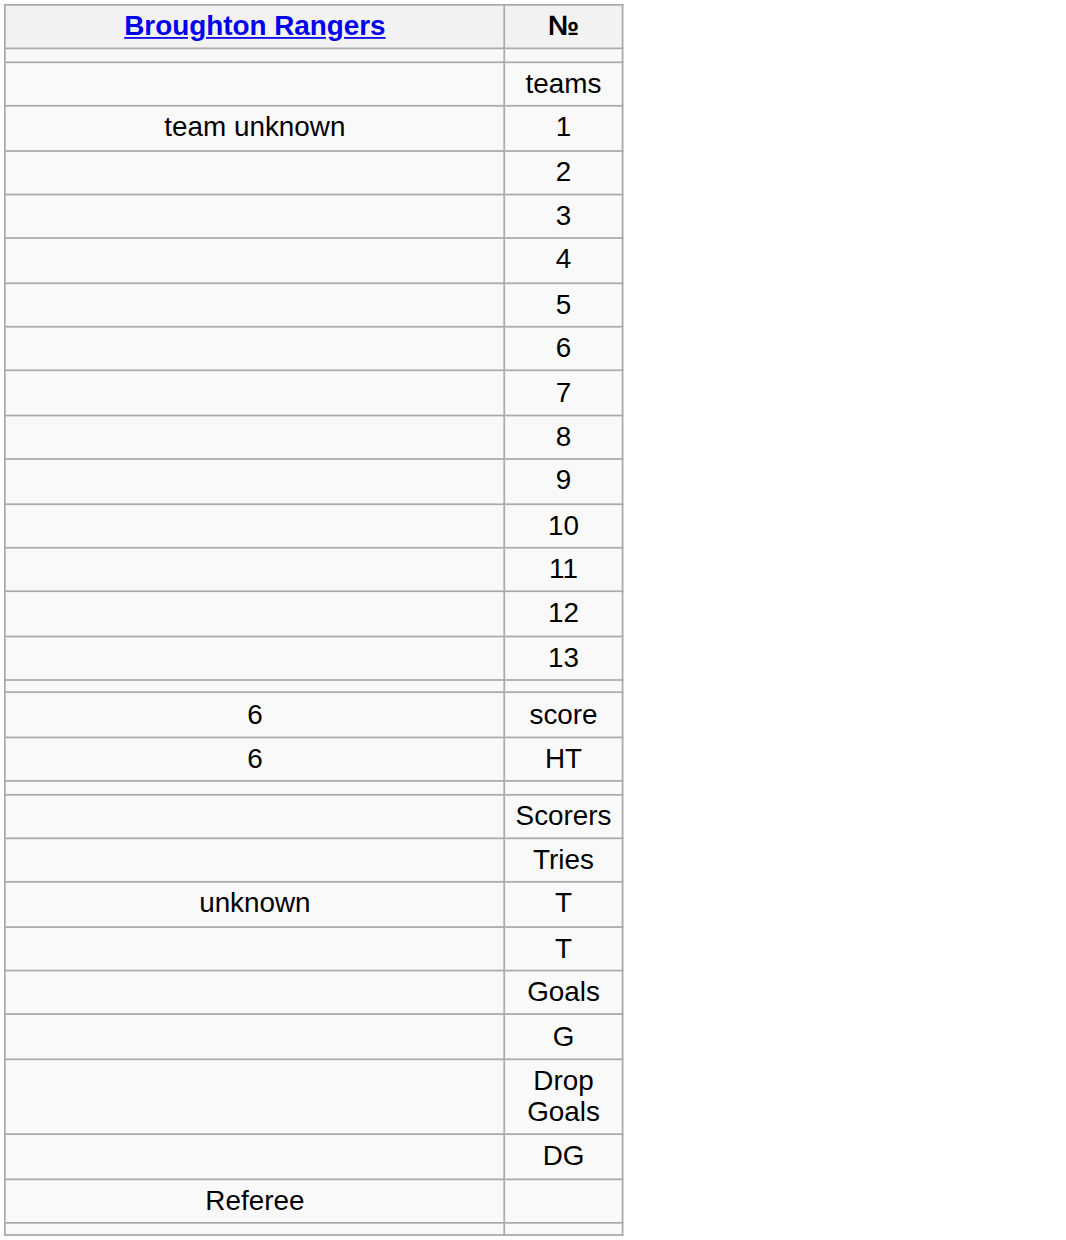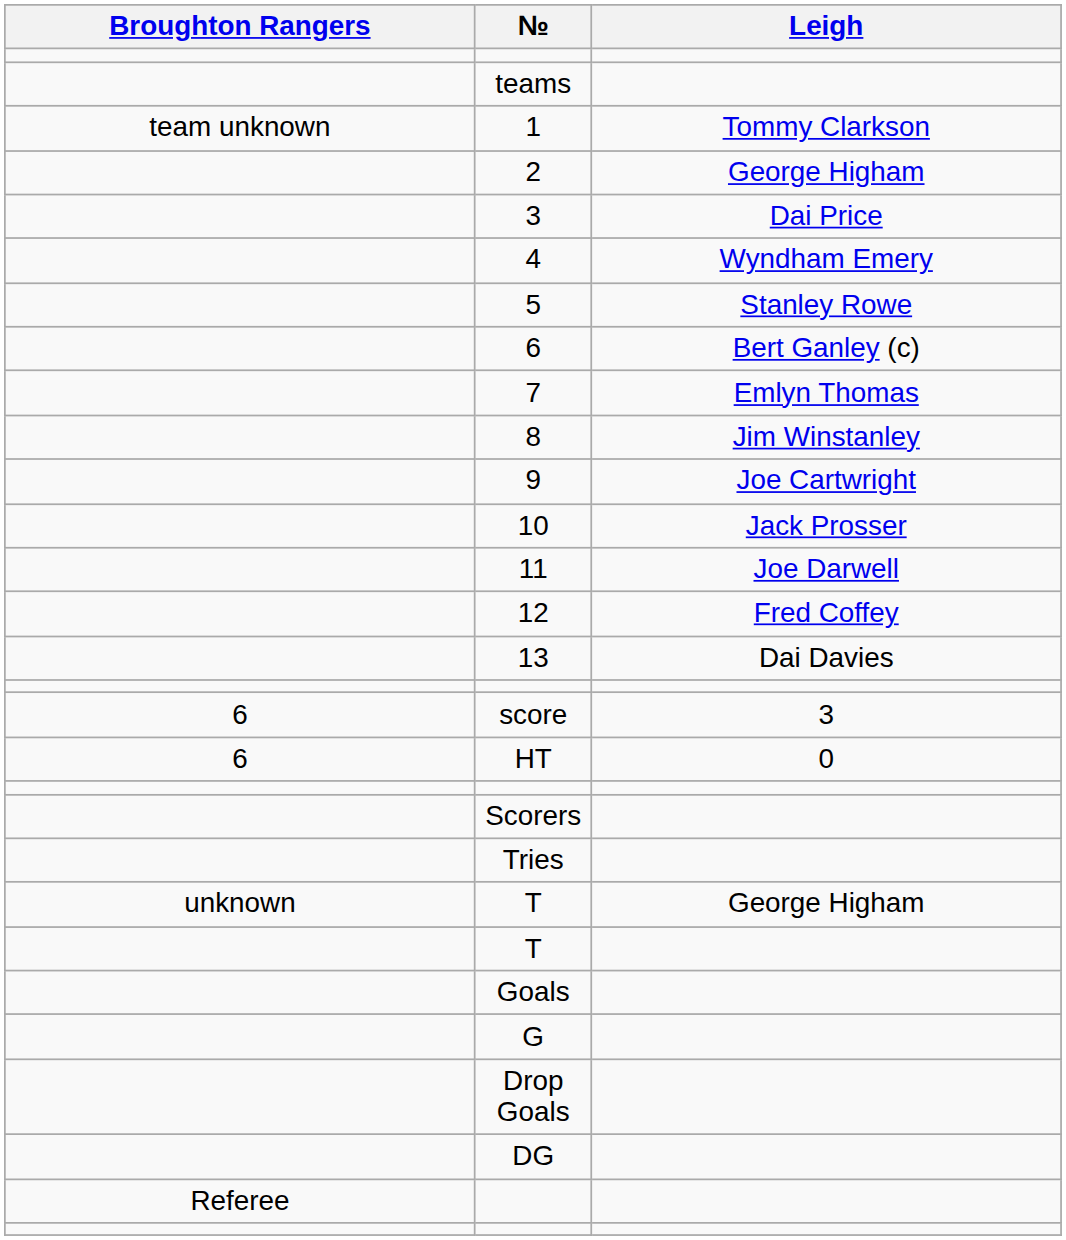+ column: Leigh | Tommy Clarkson | George Higham | Dai Price | Wyndham Emery | Stanley Rowe | Bert Ganley (c) | Emlyn Thomas | Jim Winstanley | Joe Cartwright | Jack Prosser | Joe Darwell | Fred Coffey | Dai Davies | 3 | 0 | George Higham
